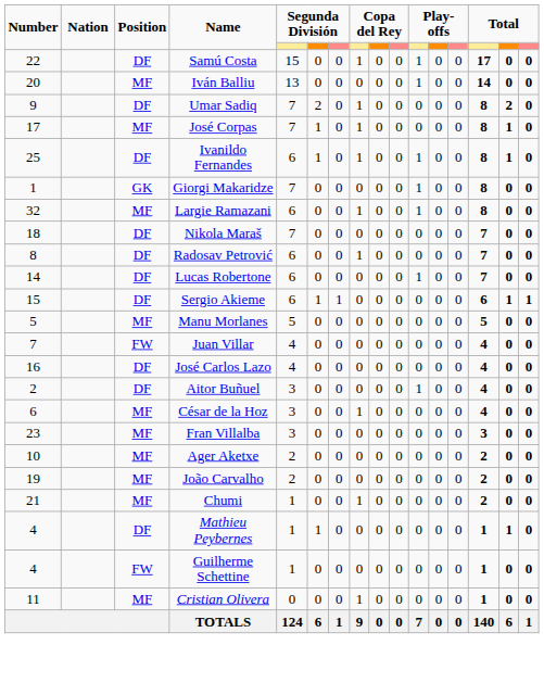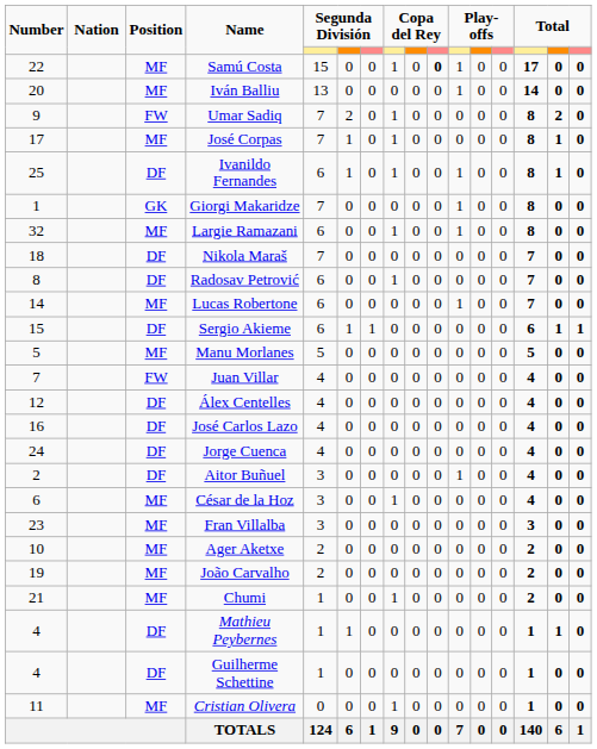Samú Costa | Position: DF -> MF
Samú Costa | column 10: normal -> bold
Umar Sadiq | Position: DF -> FW
Lucas Robertone | Position: DF -> MF
+ row: 12 | DF | Álex Centelles | 4 | 0 | 0 | 0 | 0 | 0 | 0 | 0 | 0 | 4 | 0 | 0
+ row: 24 | DF | Jorge Cuenca | 4 | 0 | 0 | 0 | 0 | 0 | 0 | 0 | 0 | 4 | 0 | 0
Guilherme Schettine | Position: FW -> DF
